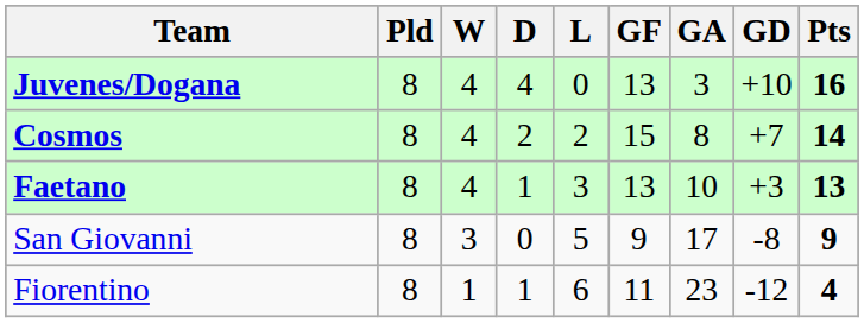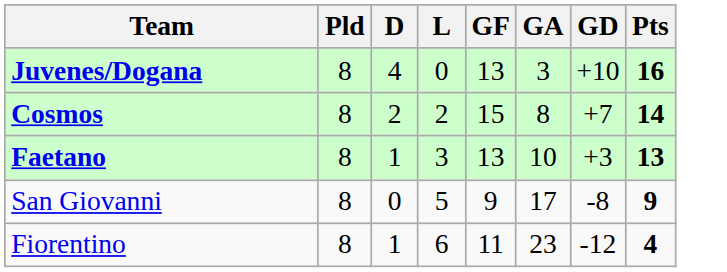- column: W | 4 | 4 | 4 | 3 | 1
